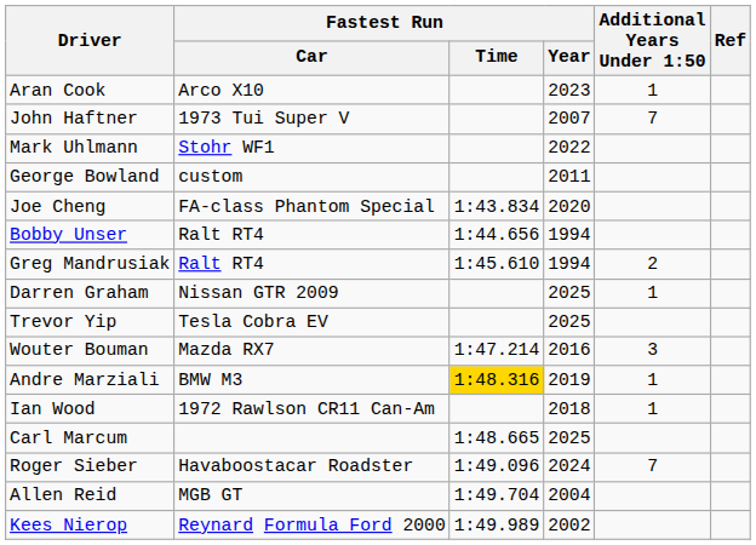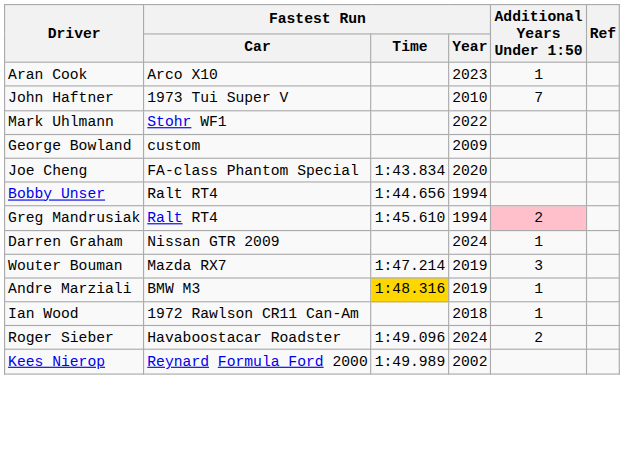John Haftner | Fastest Run / Year: 2007 -> 2010
George Bowland | Fastest Run / Year: 2011 -> 2009
Greg Mandrusiak | Additional Years Under 1:50: no background -> pink background
Darren Graham | Fastest Run / Year: 2025 -> 2024
- row: Trevor Yip | Tesla Cobra EV | 2025
Wouter Bouman | Fastest Run / Year: 2016 -> 2019
- row: Carl Marcum | 1:48.665 | 2025
Roger Sieber | Additional Years Under 1:50: 7 -> 2
- row: Allen Reid | MGB GT | 1:49.704 | 2004
